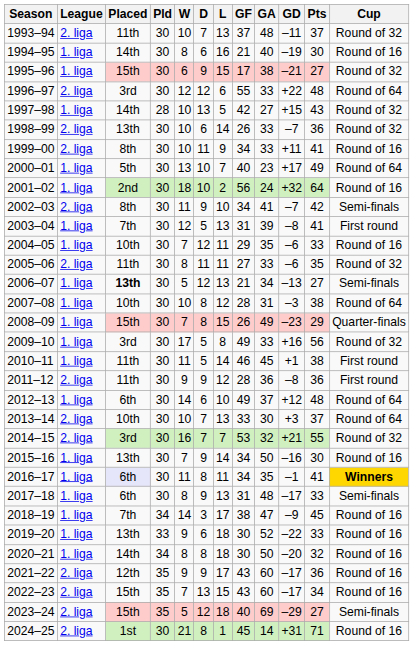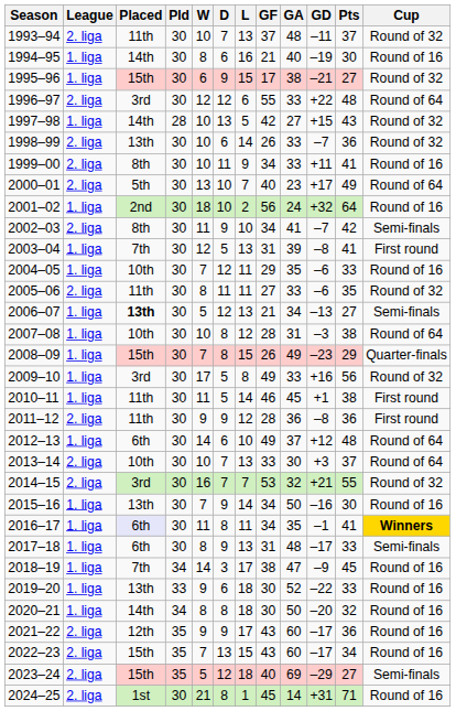2000–01 | League: 1. liga -> 2. liga
